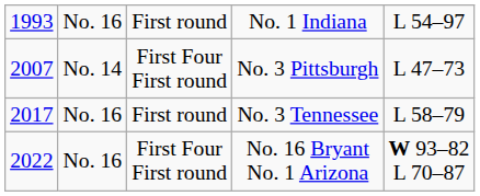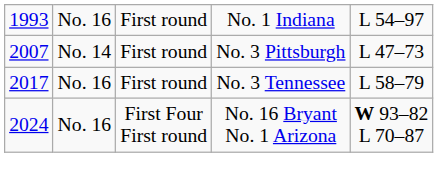No. 3 Pittsburgh | column 3: First Four First round -> First round
No. 16 Bryant No. 1 Arizona | column 1: 2022 -> 2024
